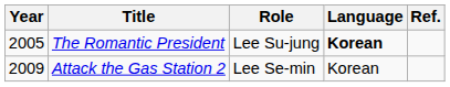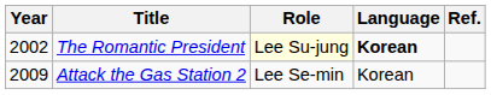The Romantic President | Year: 2005 -> 2002
The Romantic President | Role: no background -> lightyellow background
